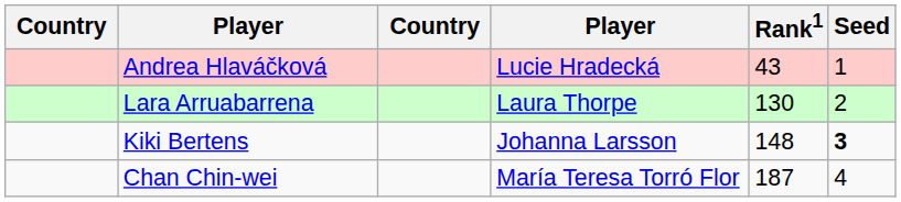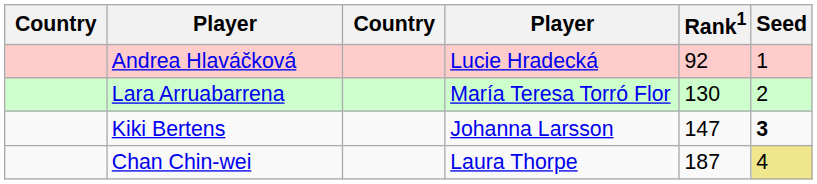Andrea Hlaváčková | Rank1: 43 -> 92
Lara Arruabarrena | column 4: Laura Thorpe -> María Teresa Torró Flor
Kiki Bertens | Rank1: 148 -> 147
Chan Chin-wei | column 4: María Teresa Torró Flor -> Laura Thorpe
Chan Chin-wei | Seed: no background -> khaki background
